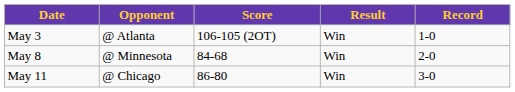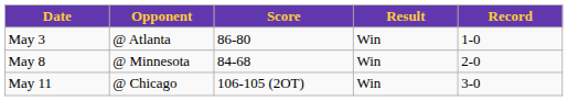May 3 | Score: 106-105 (2OT) -> 86-80
May 11 | Score: 86-80 -> 106-105 (2OT)
